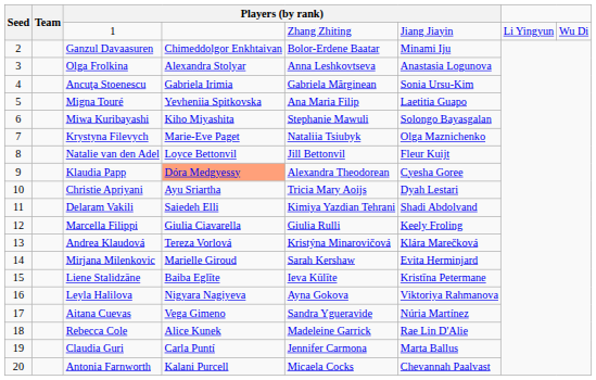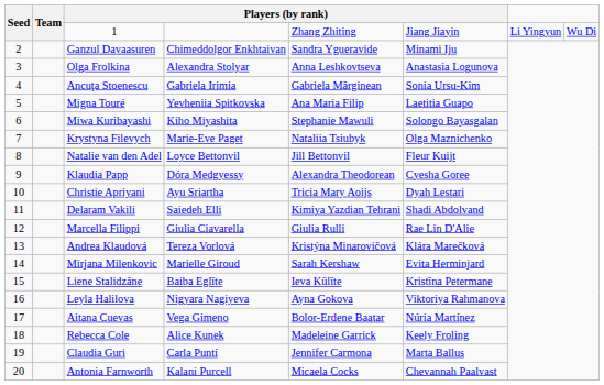Ganzul Davaasuren | column 5: Bolor-Erdene Baatar -> Sandra Ygueravide
Klaudia Papp | column 4: lightsalmon background -> no background
Marcella Filippi | column 6: Keely Froling -> Rae Lin D'Alie
Aitana Cuevas | column 5: Sandra Ygueravide -> Bolor-Erdene Baatar
Rebecca Cole | column 6: Rae Lin D'Alie -> Keely Froling
